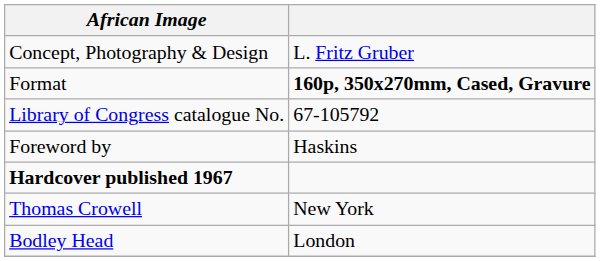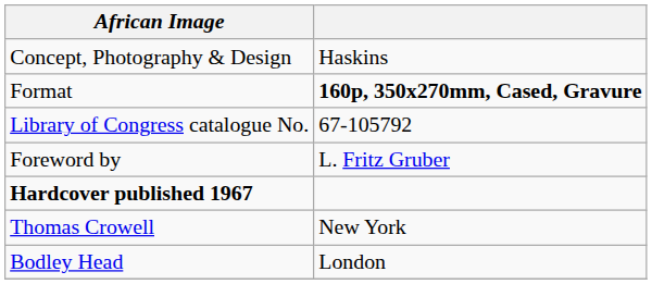Concept, Photography & Design | column 2: L. Fritz Gruber -> Haskins
Foreword by | column 2: Haskins -> L. Fritz Gruber
